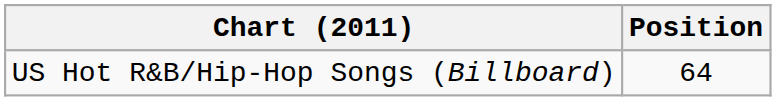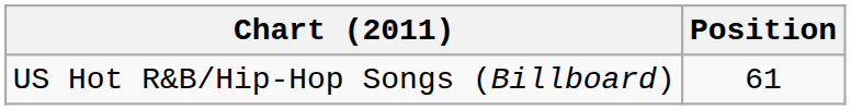US Hot R&B/Hip-Hop Songs (Billboard) | Position: 64 -> 61
